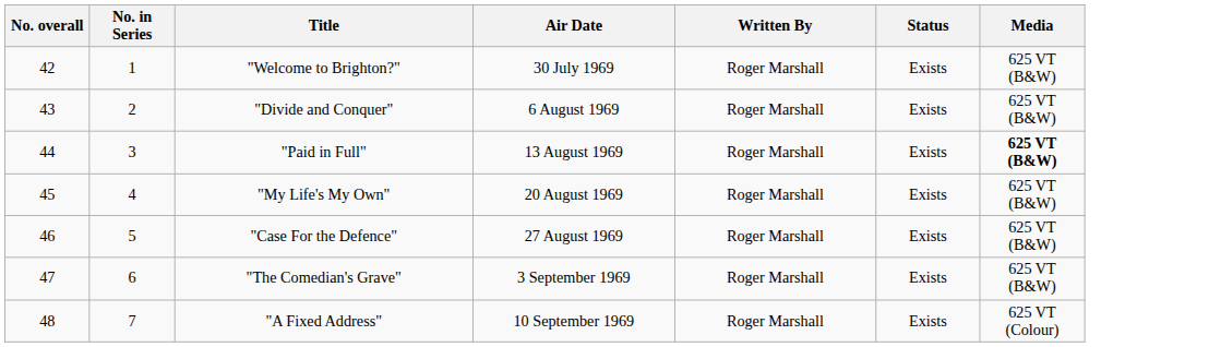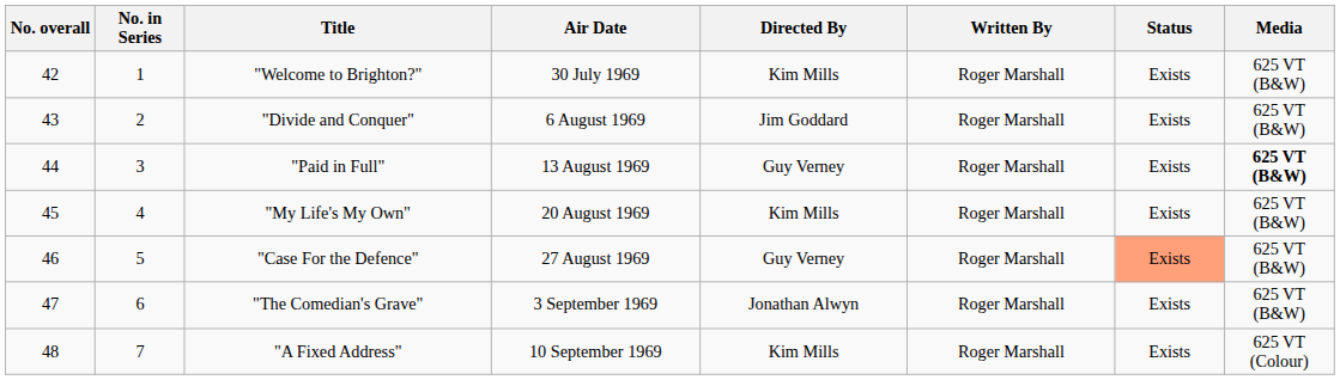+ column: Directed By | Kim Mills | Jim Goddard | Guy Verney | Kim Mills | Guy Verney | Jonathan Alwyn | Kim Mills
"Case For the Defence" | Status: no background -> lightsalmon background
